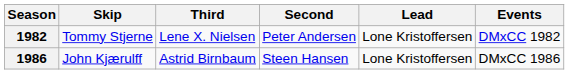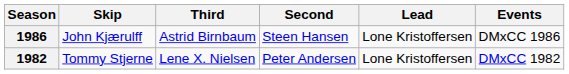rows swapped: 1982 <-> 1986
